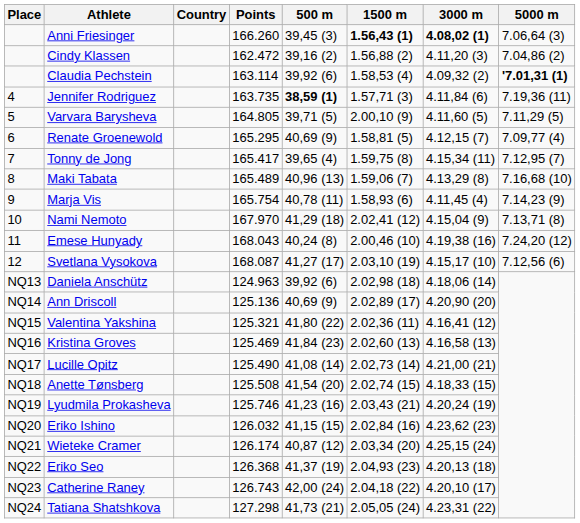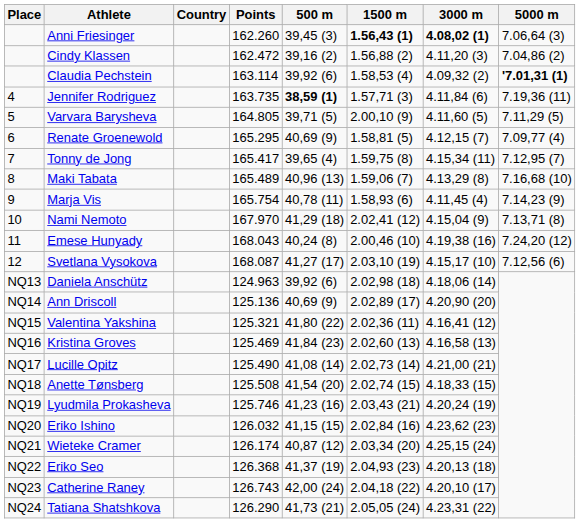Anni Friesinger | Points: 166.260 -> 162.260
Tatiana Shatshkova | Points: 127.298 -> 126.290
